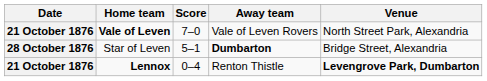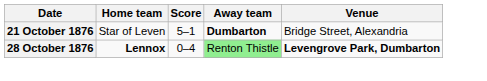- row: 21 October 1876 | Vale of Leven | 7–0 | Vale of Leven Rovers | North Street Park, Alexandria
Star of Leven | Date: 28 October 1876 -> 21 October 1876
Lennox | Date: 21 October 1876 -> 28 October 1876
Lennox | Away team: no background -> lightgreen background
